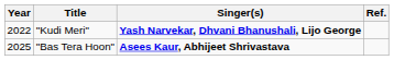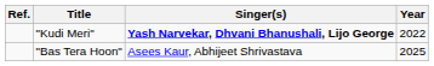columns swapped: Year <-> Ref.
"Bas Tera Hoon" | Singer(s): bold -> normal
